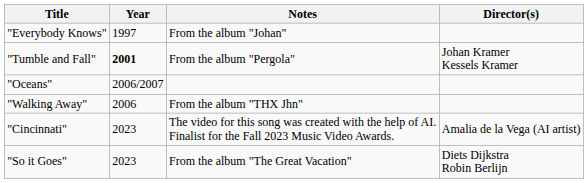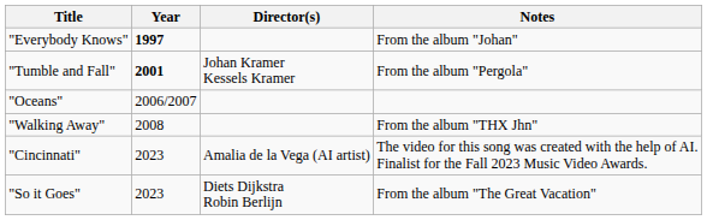columns swapped: Director(s) <-> Notes
"Everybody Knows" | Year: normal -> bold
"Walking Away" | Year: 2006 -> 2008
